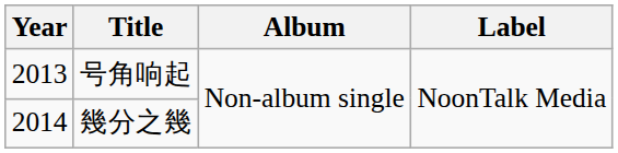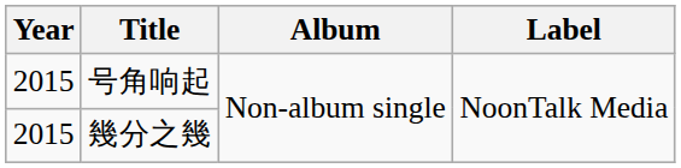号角响起 | Year: 2013 -> 2015
幾分之幾 | Year: 2014 -> 2015
